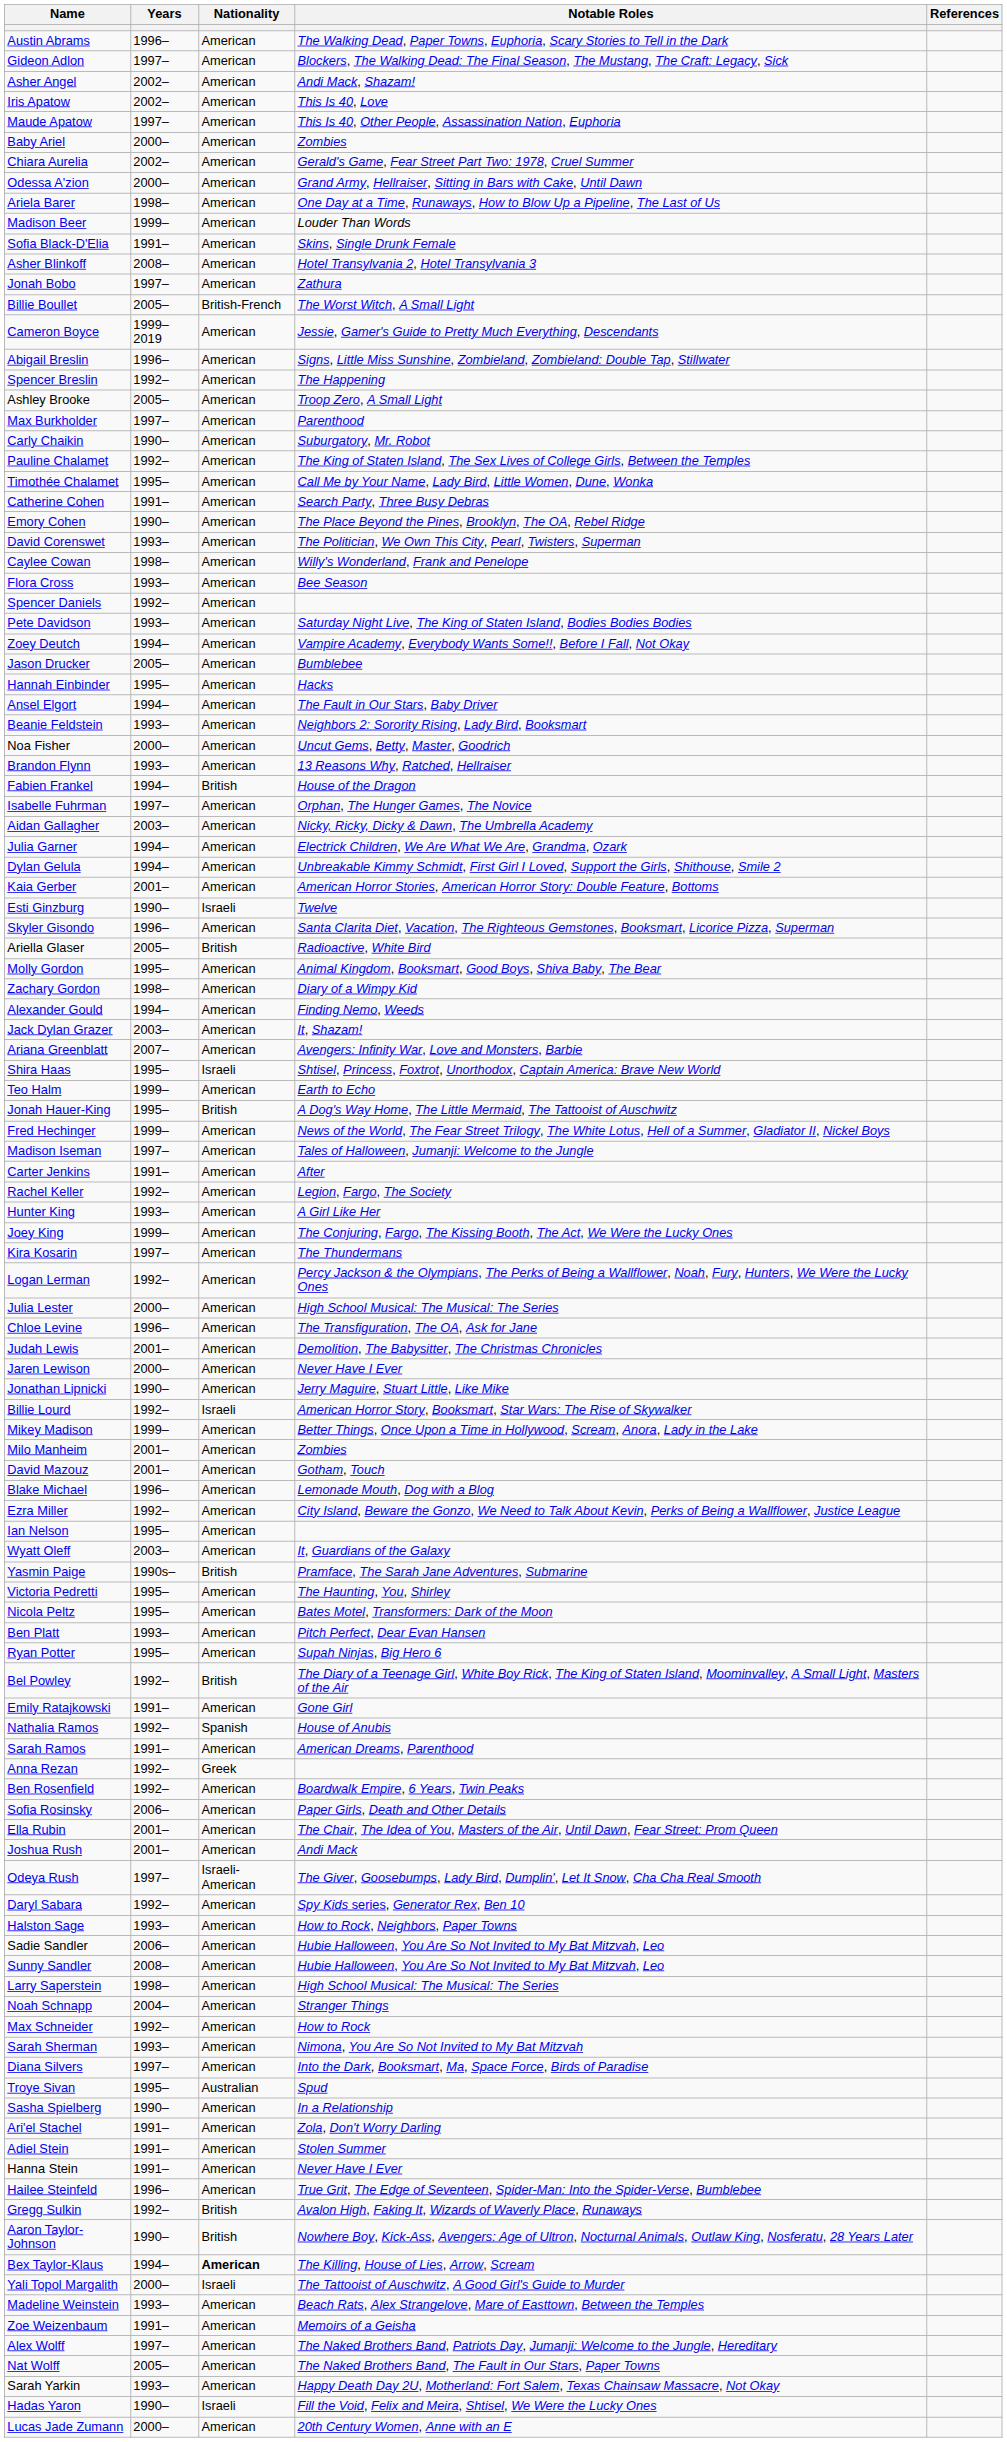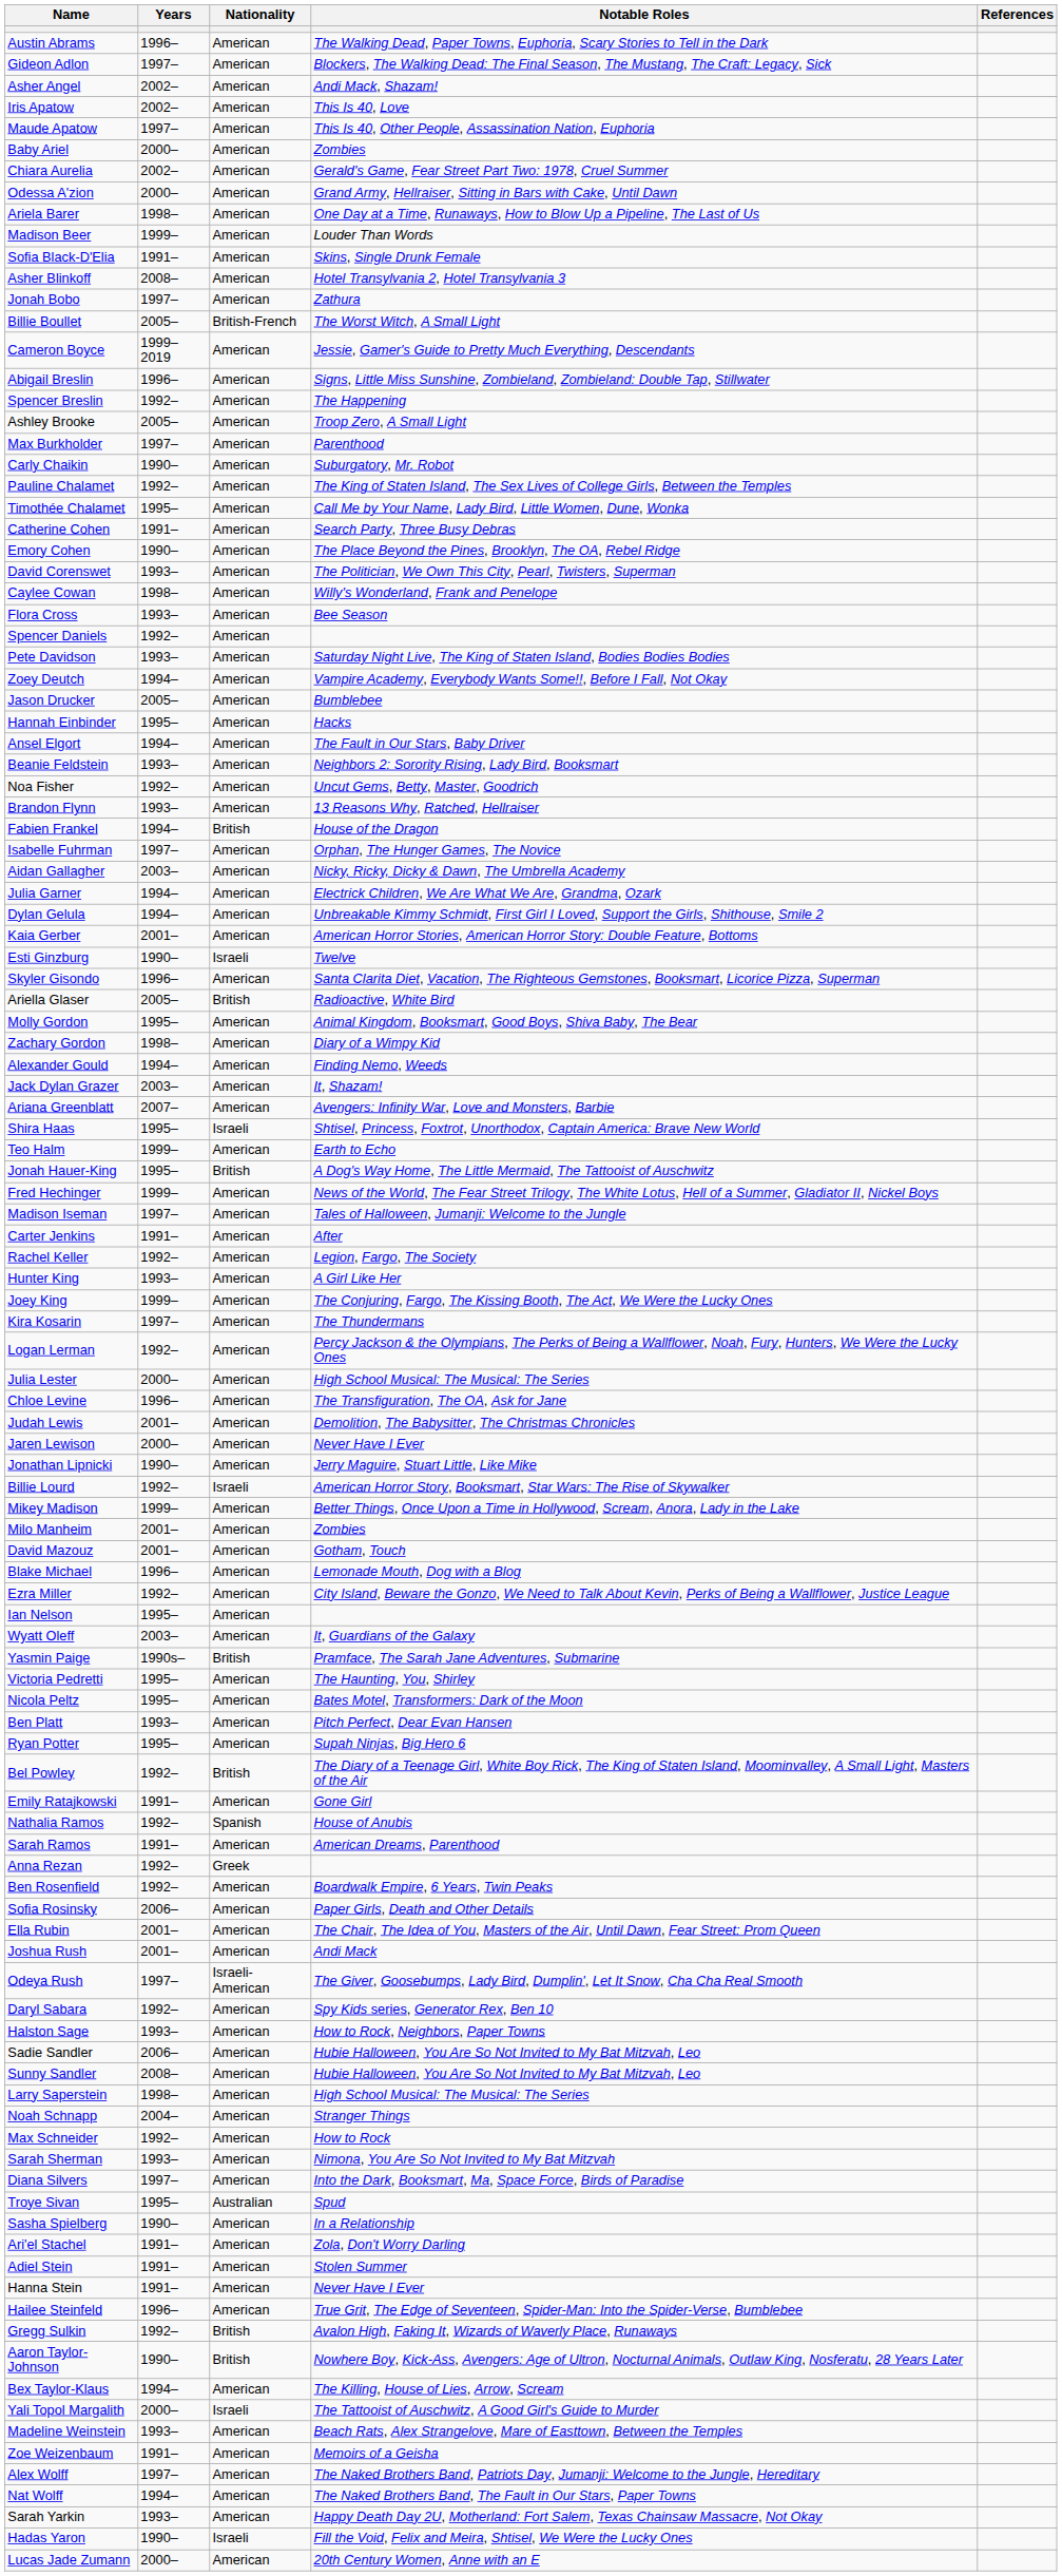Noa Fisher | Years: 2000– -> 1992–
Bex Taylor-Klaus | Nationality: bold -> normal
Nat Wolff | Years: 2005– -> 1994–
